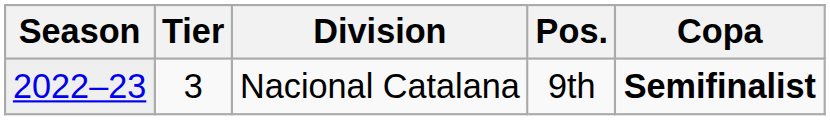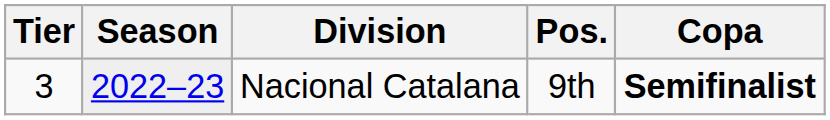columns swapped: Season <-> Tier
